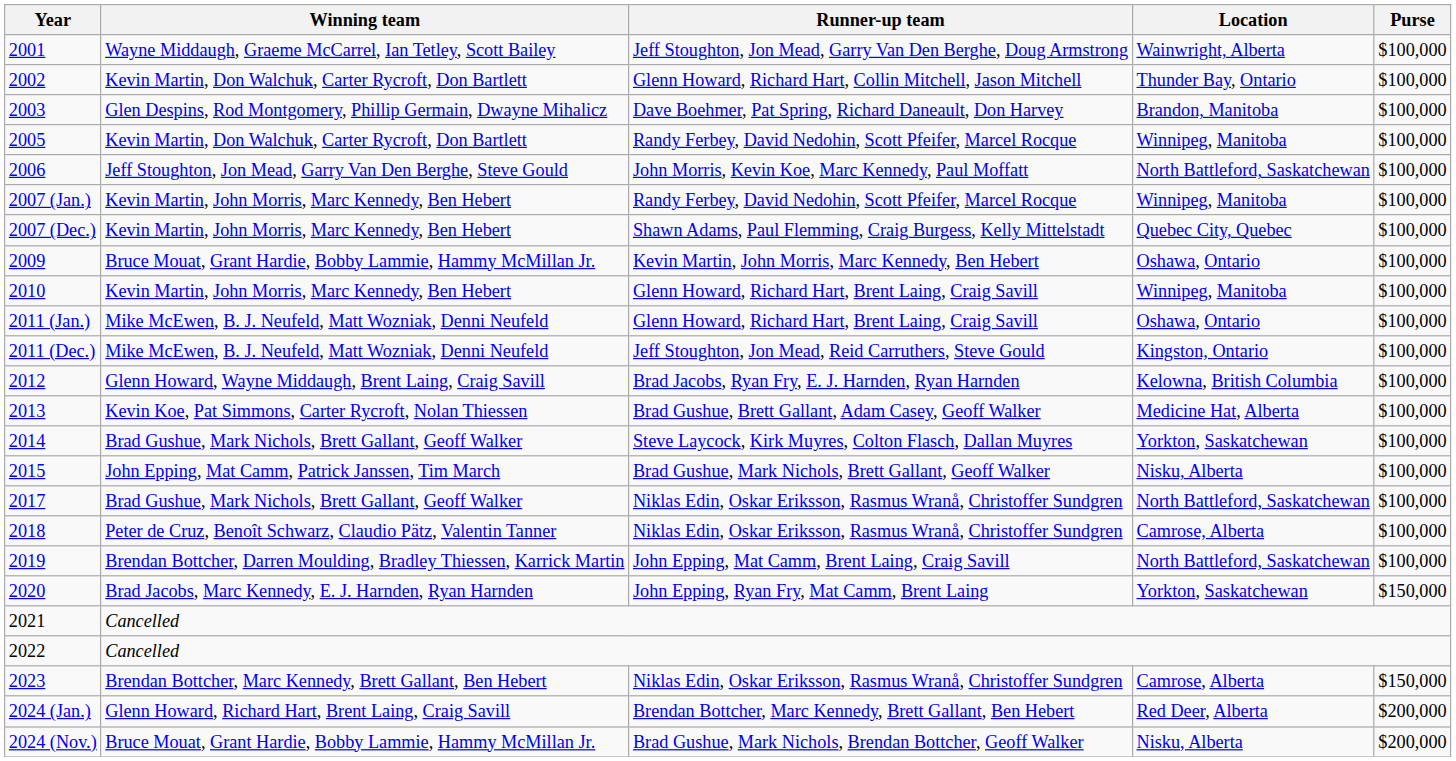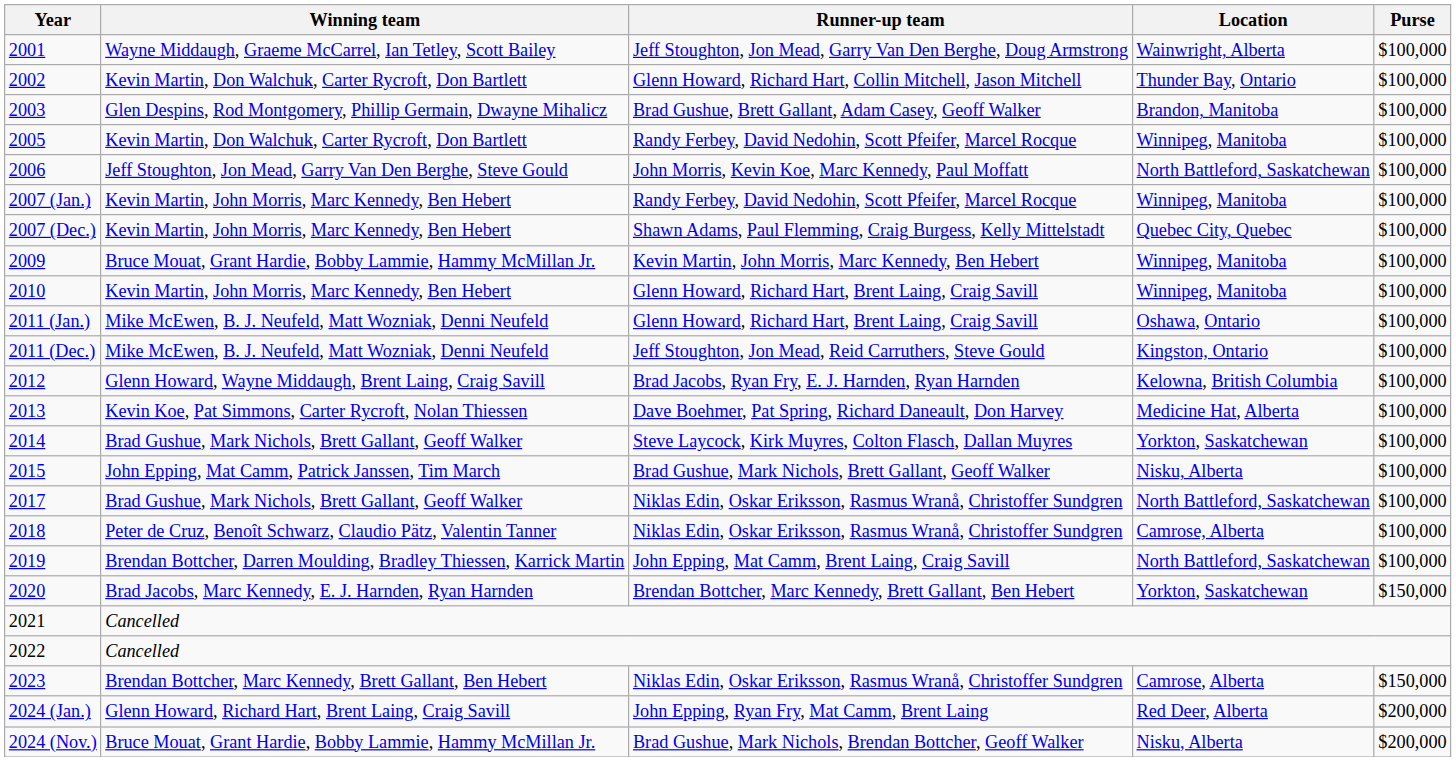2003 | Runner-up team: Dave Boehmer, Pat Spring, Richard Daneault, Don Harvey -> Brad Gushue, Brett Gallant, Adam Casey, Geoff Walker
2009 | Location: Oshawa, Ontario -> Winnipeg, Manitoba
2013 | Runner-up team: Brad Gushue, Brett Gallant, Adam Casey, Geoff Walker -> Dave Boehmer, Pat Spring, Richard Daneault, Don Harvey
2020 | Runner-up team: John Epping, Ryan Fry, Mat Camm, Brent Laing -> Brendan Bottcher, Marc Kennedy, Brett Gallant, Ben Hebert
2024 (Jan.) | Runner-up team: Brendan Bottcher, Marc Kennedy, Brett Gallant, Ben Hebert -> John Epping, Ryan Fry, Mat Camm, Brent Laing
